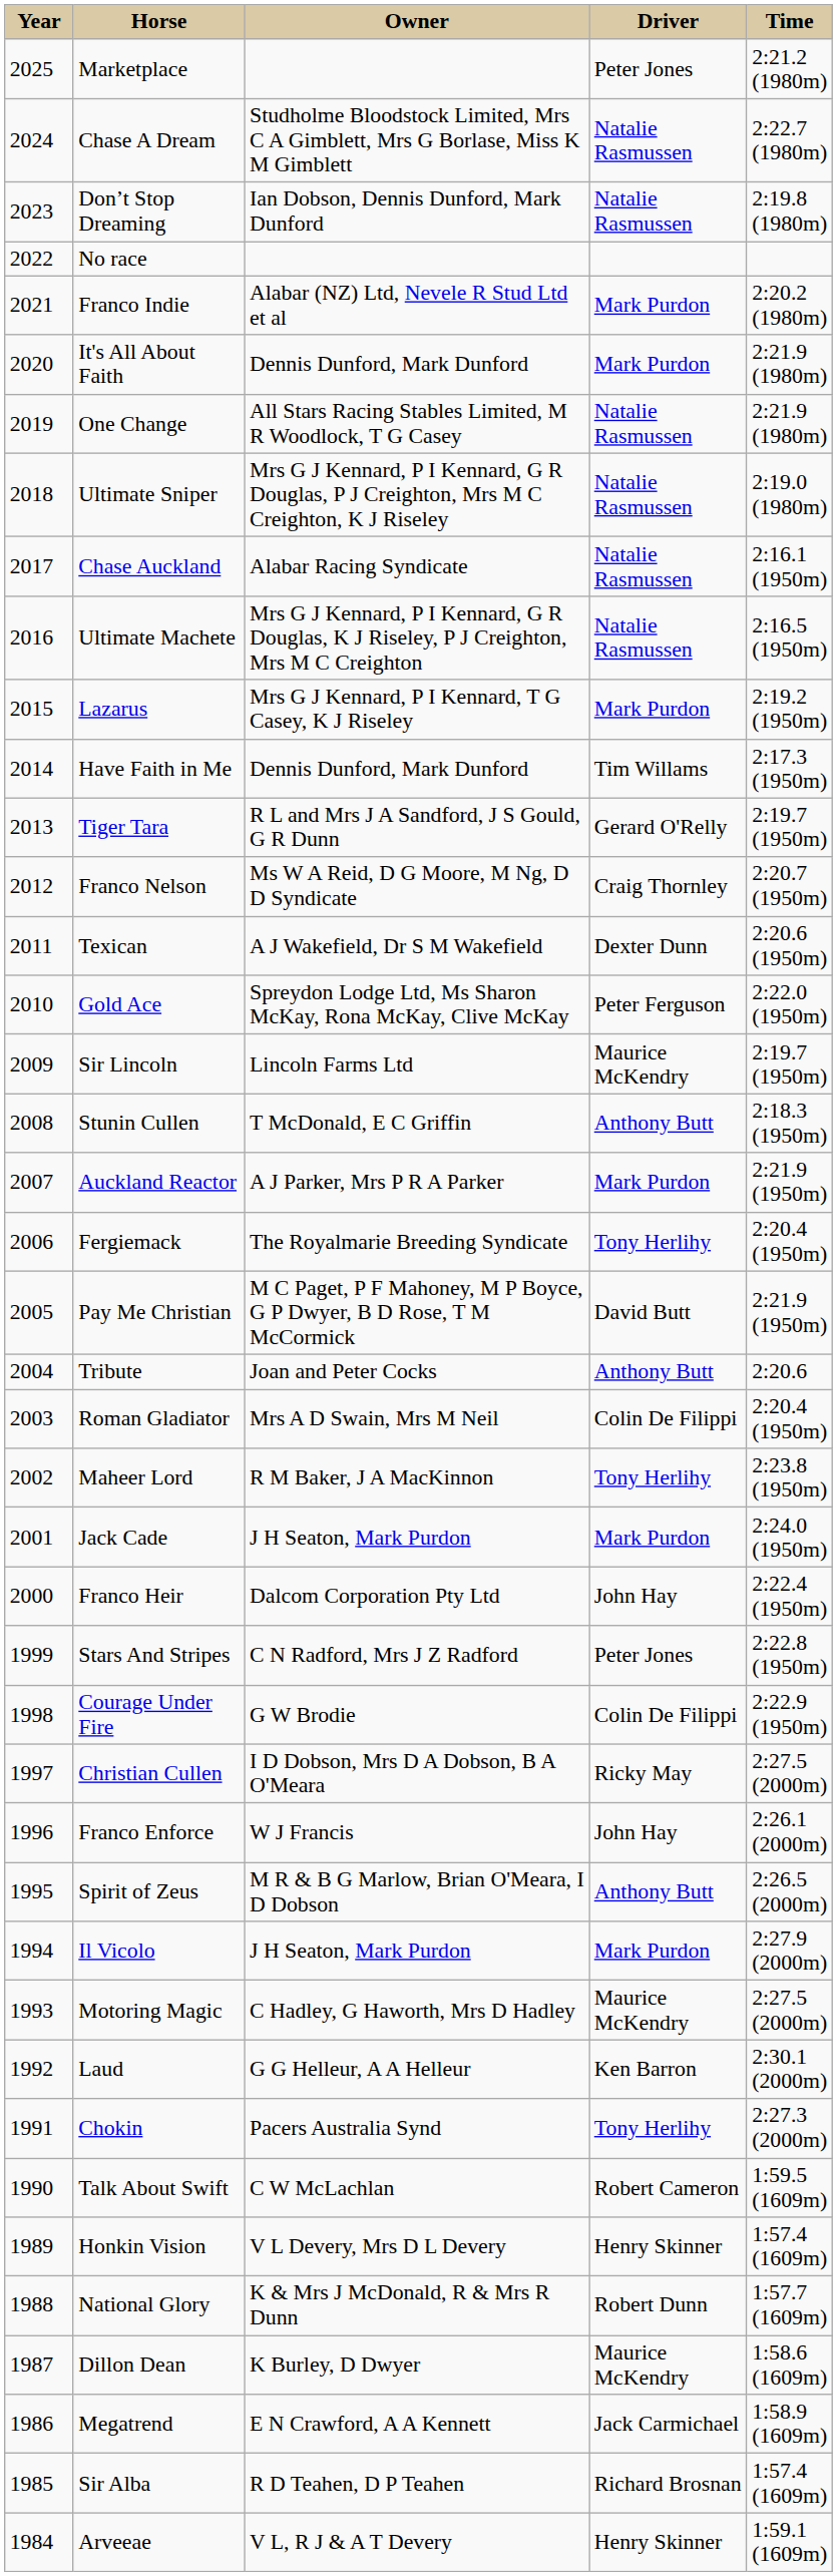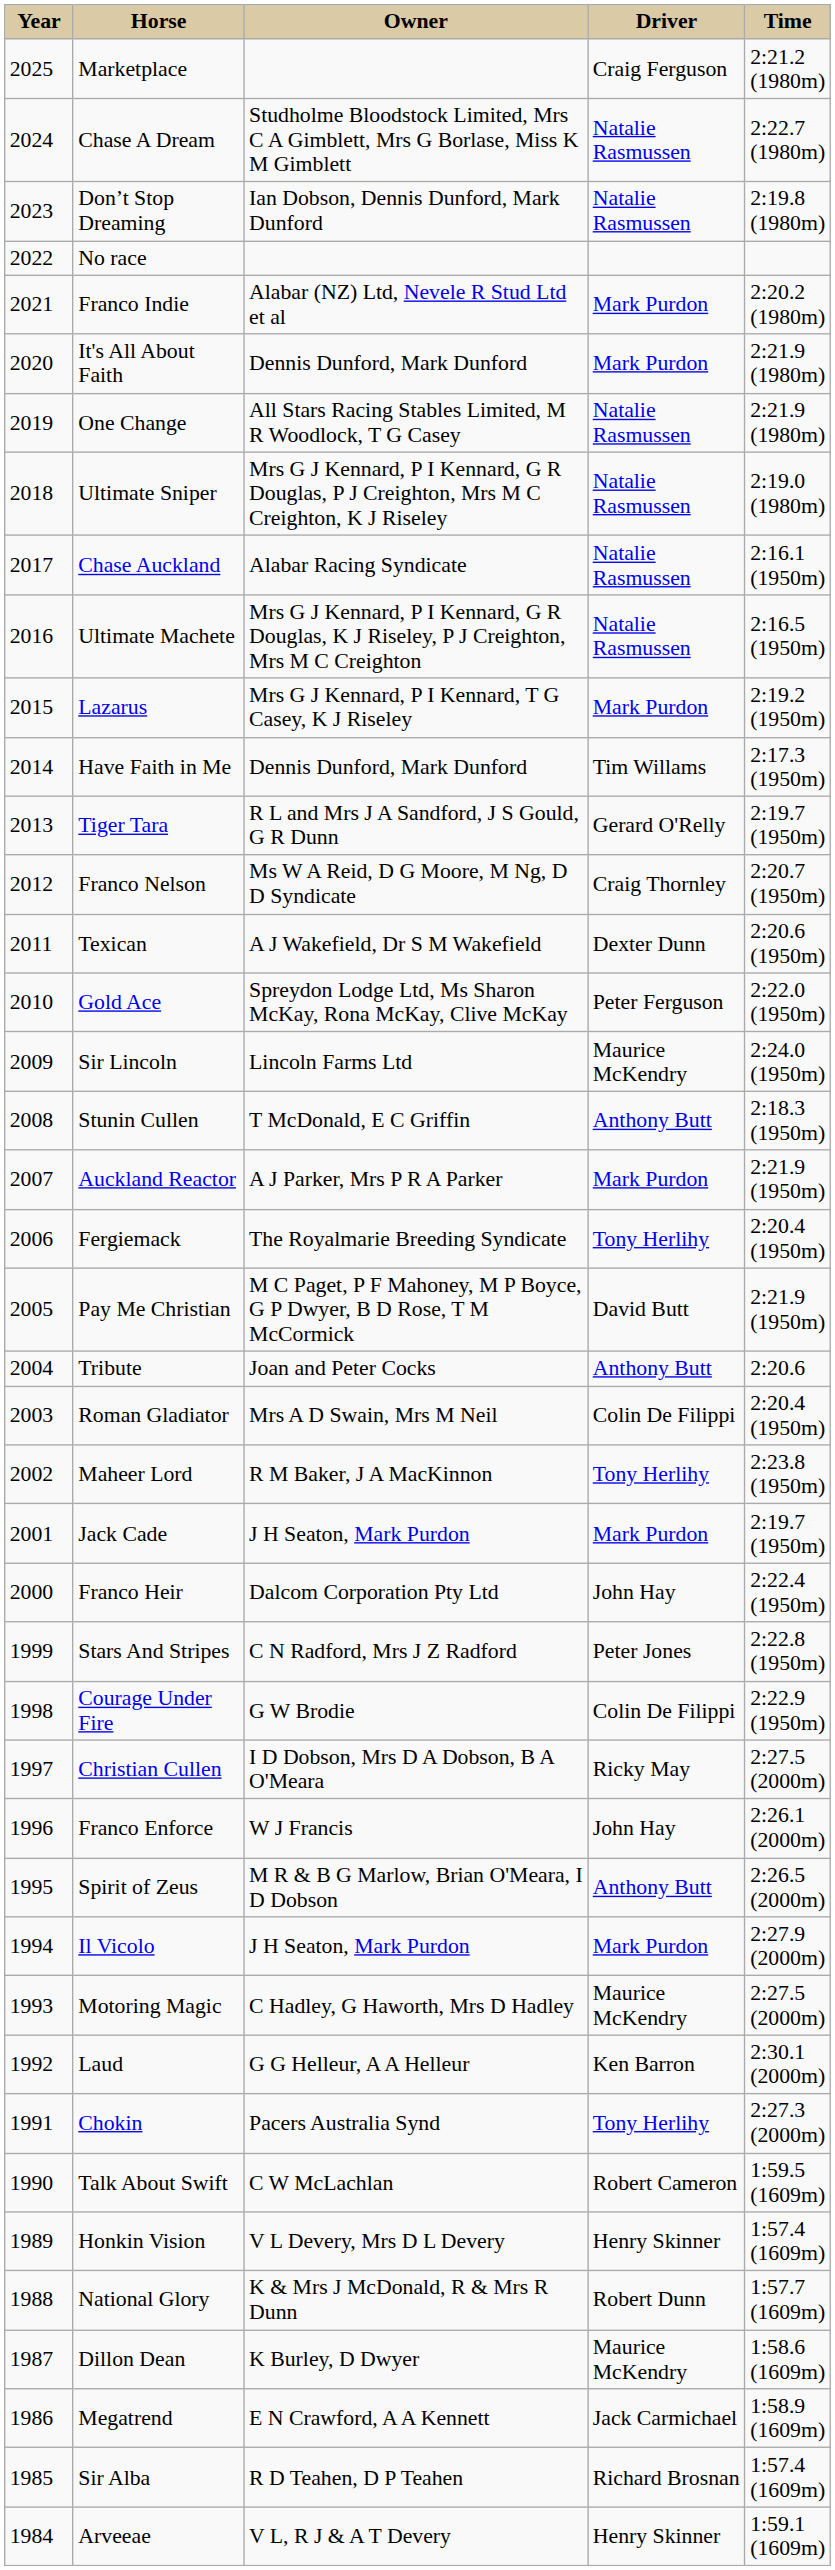Marketplace | Driver: Peter Jones -> Craig Ferguson
Sir Lincoln | Time: 2:19.7 (1950m) -> 2:24.0 (1950m)
Jack Cade | Time: 2:24.0 (1950m) -> 2:19.7 (1950m)
